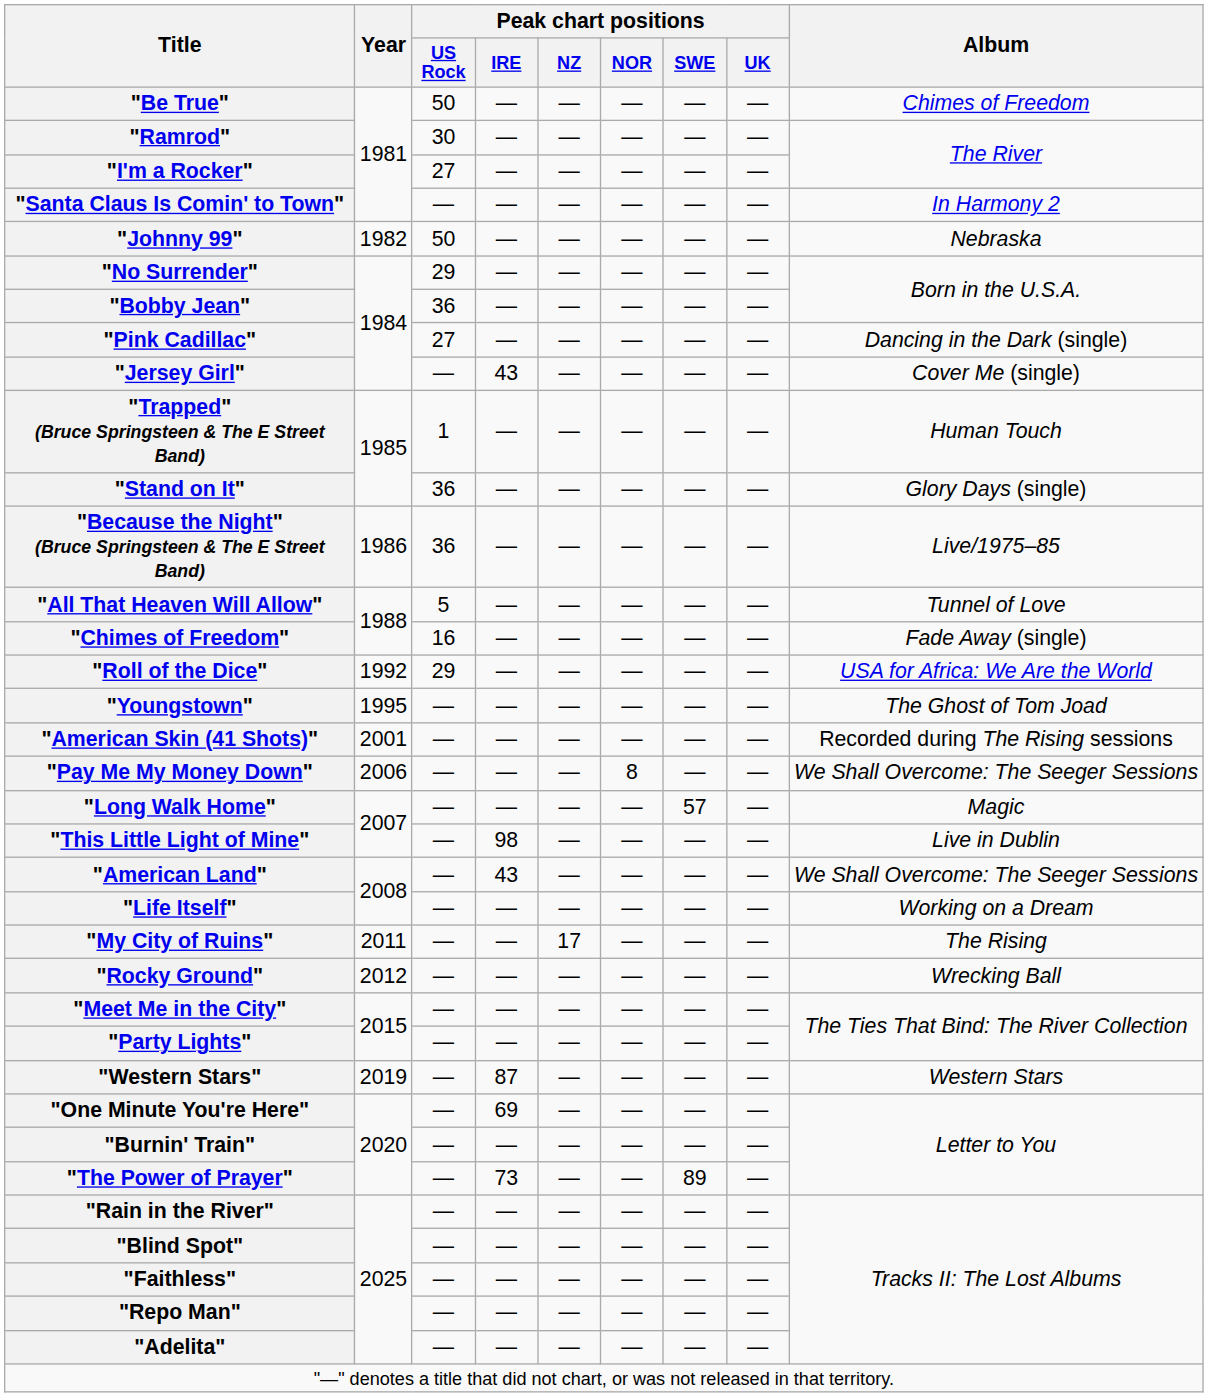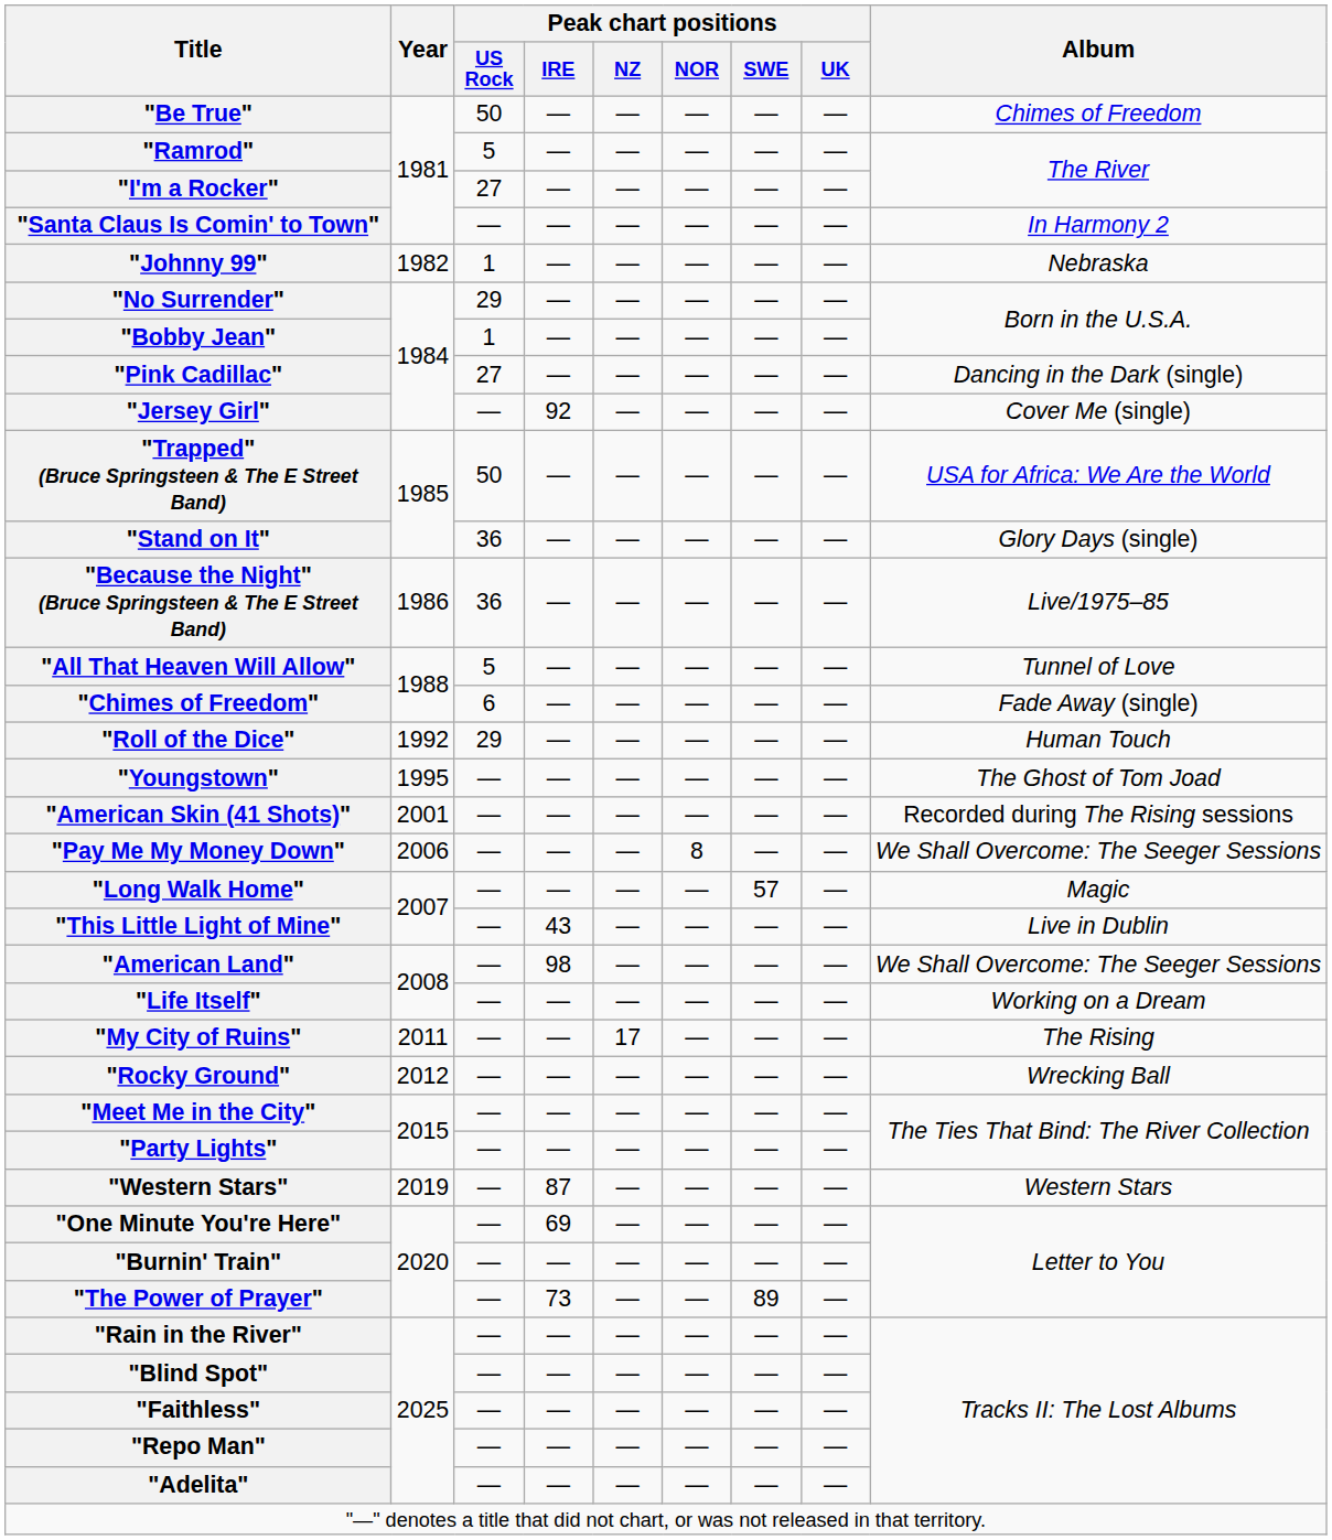"Ramrod" | Peak chart positions / US Rock: 30 -> 5
"Johnny 99" | Peak chart positions / US Rock: 50 -> 1
"Bobby Jean" | Peak chart positions / US Rock: 36 -> 1
"Jersey Girl" | Peak chart positions / IRE: 43 -> 92
"Trapped" (Bruce Springsteen & The E Street Band) | Peak chart positions / US Rock: 1 -> 50
"Trapped" (Bruce Springsteen & The E Street Band) | Album: Human Touch -> USA for Africa: We Are the World
"Chimes of Freedom" | Peak chart positions / US Rock: 16 -> 6
"Roll of the Dice" | Album: USA for Africa: We Are the World -> Human Touch
"This Little Light of Mine" | Peak chart positions / IRE: 98 -> 43
"American Land" | Peak chart positions / IRE: 43 -> 98
